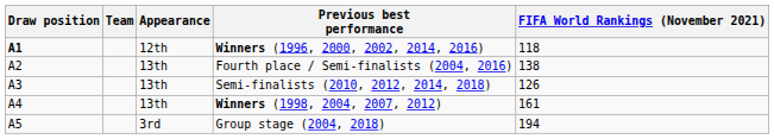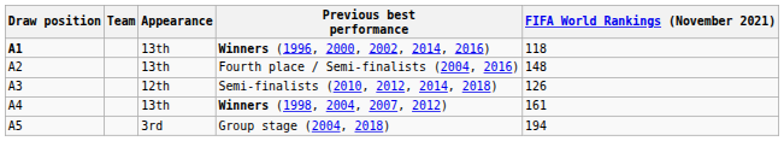Winners (1996, 2000, 2002, 2014, 2016) | Appearance: 12th -> 13th
Fourth place / Semi-finalists (2004, 2016) | FIFA World Rankings (November 2021): 138 -> 148
Semi-finalists (2010, 2012, 2014, 2018) | Appearance: 13th -> 12th
